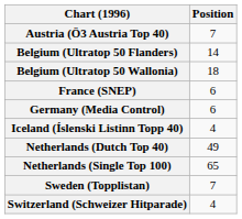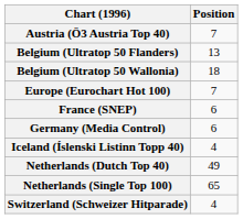Belgium (Ultratop 50 Flanders) | Position: 14 -> 13
+ row: Europe (Eurochart Hot 100) | 7
- row: Sweden (Topplistan) | 7
